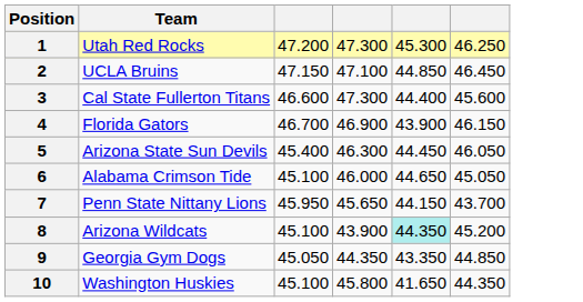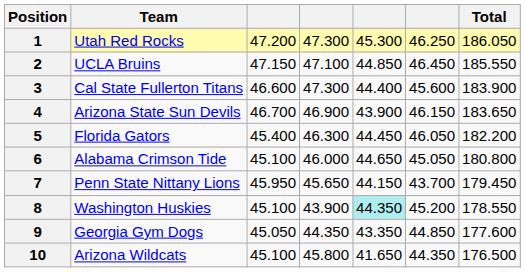+ column: Total | 186.050 | 185.550 | 183.900 | 183.650 | 182.200 | 180.800 | 179.450 | 178.550 | 177.600 | 176.500
4 | Team: Florida Gators -> Arizona State Sun Devils
5 | Team: Arizona State Sun Devils -> Florida Gators
8 | Team: Arizona Wildcats -> Washington Huskies
10 | Team: Washington Huskies -> Arizona Wildcats
